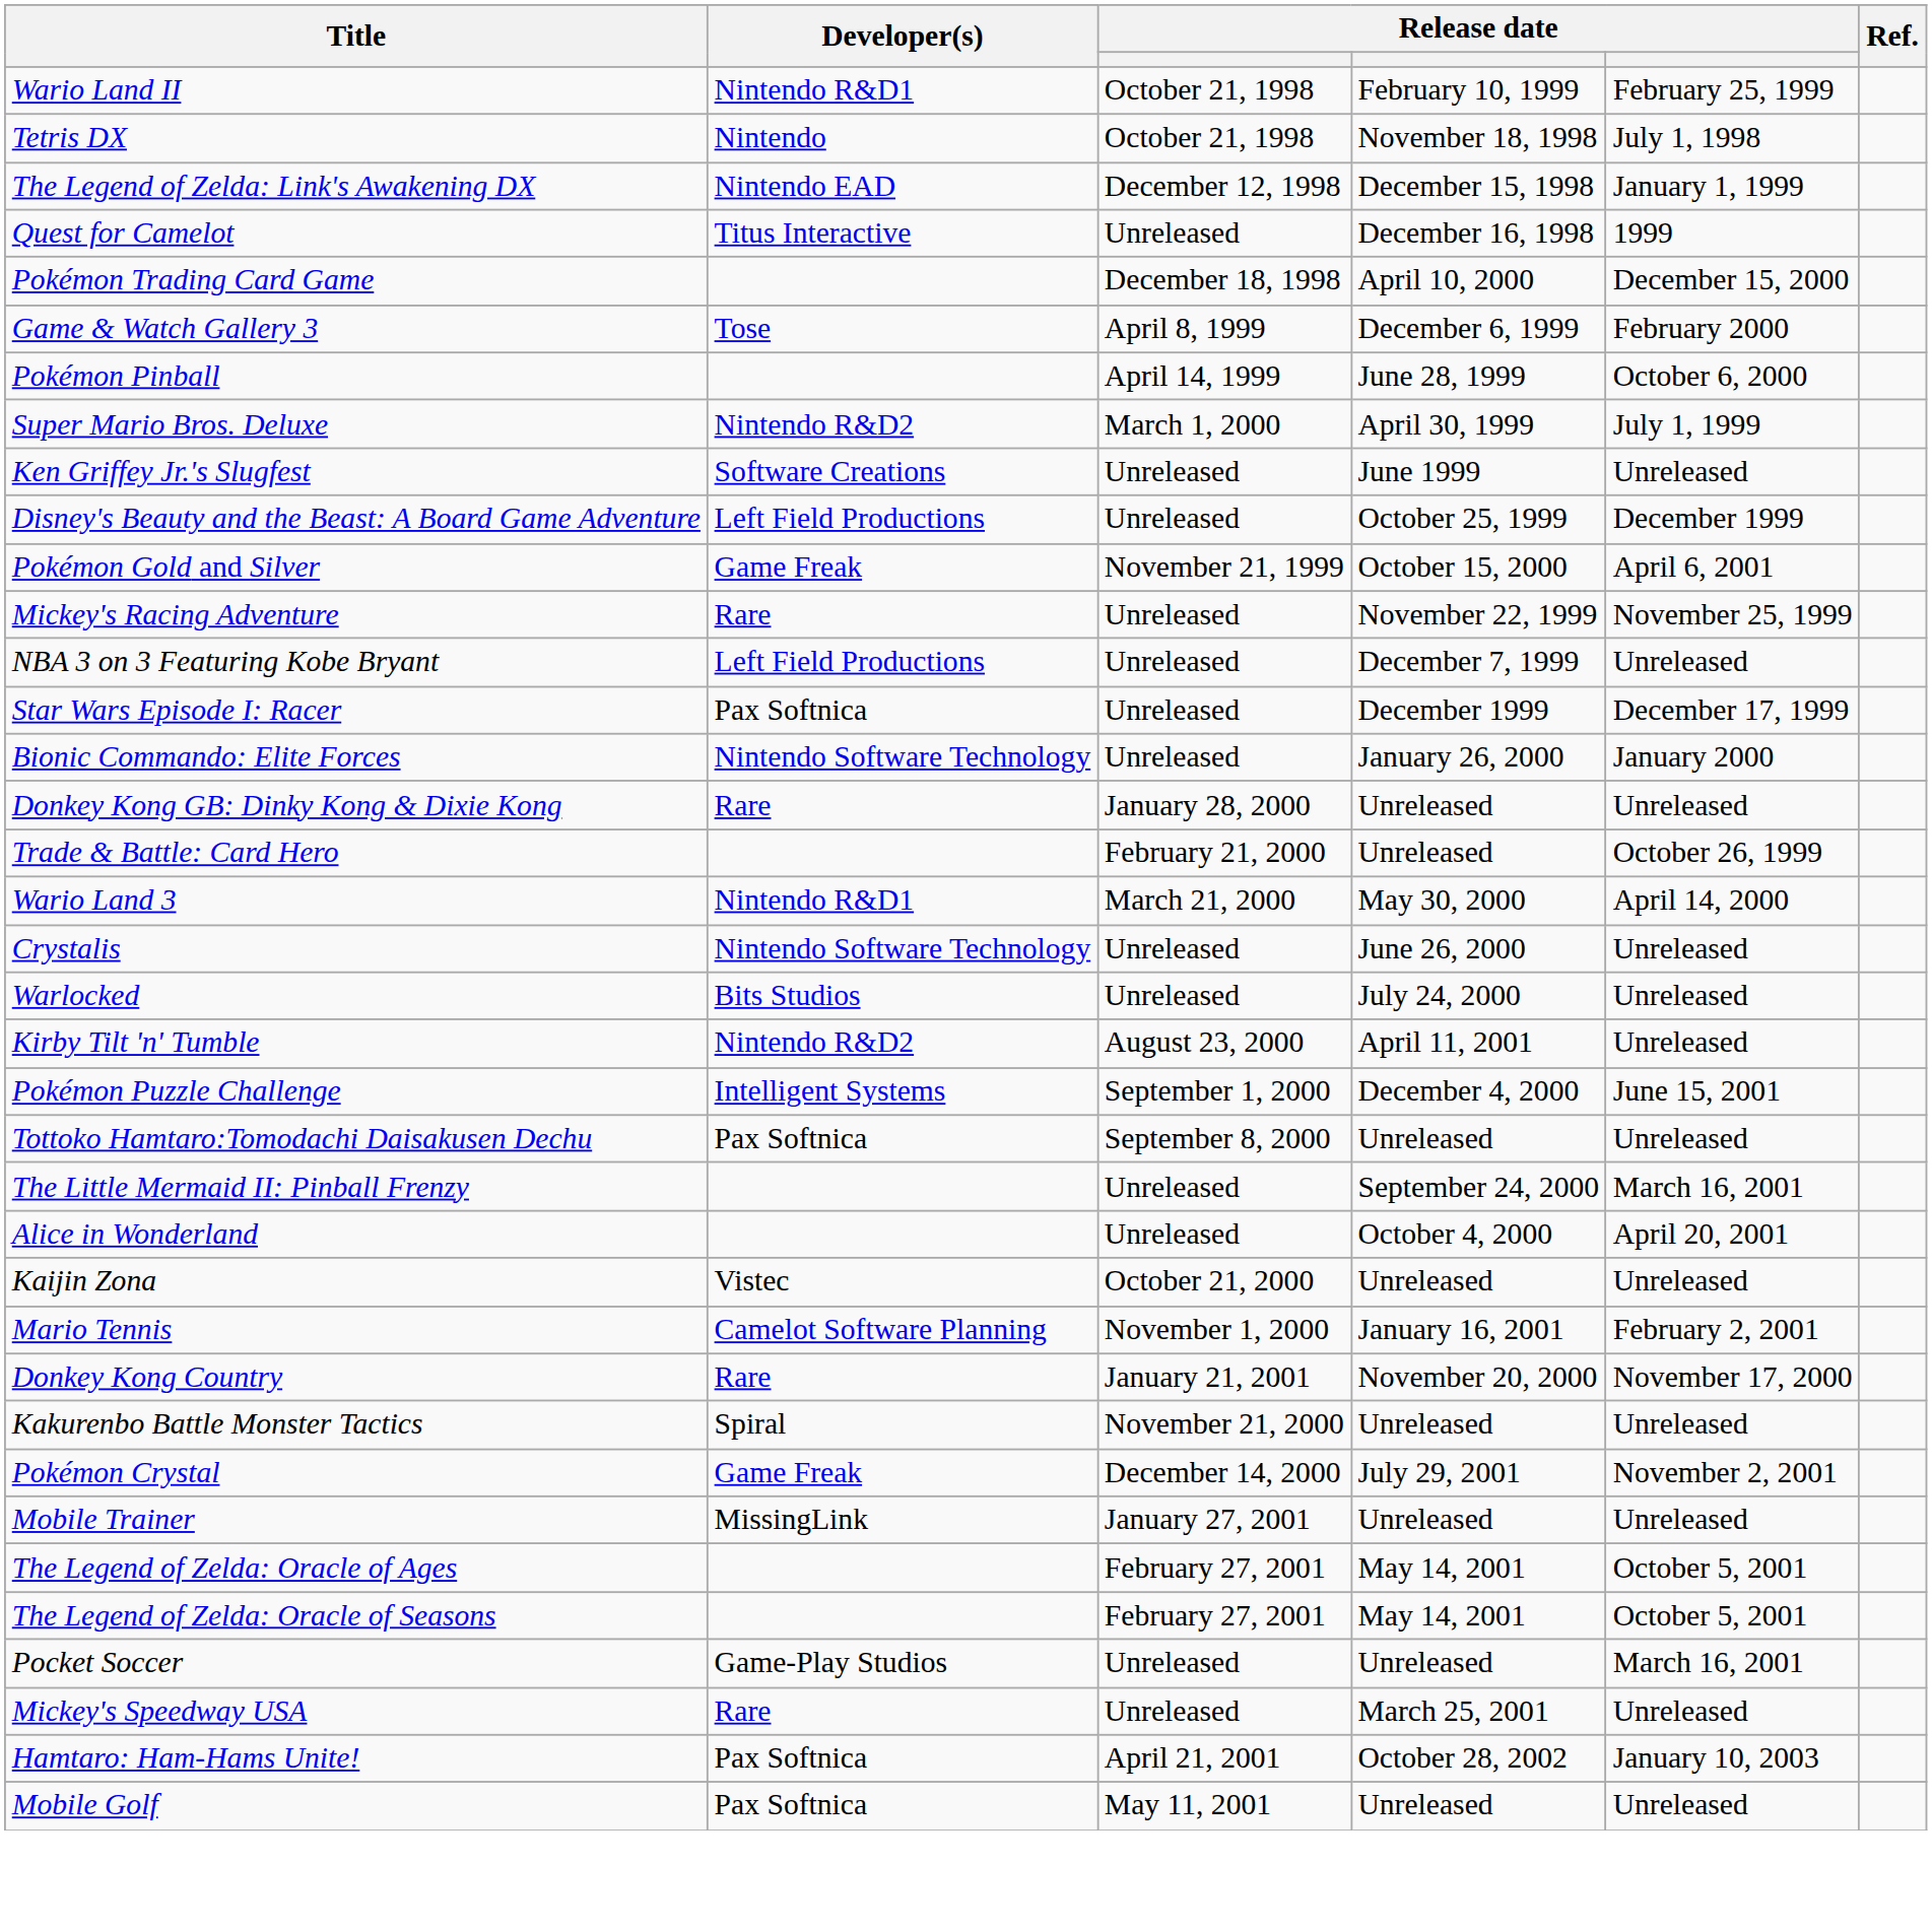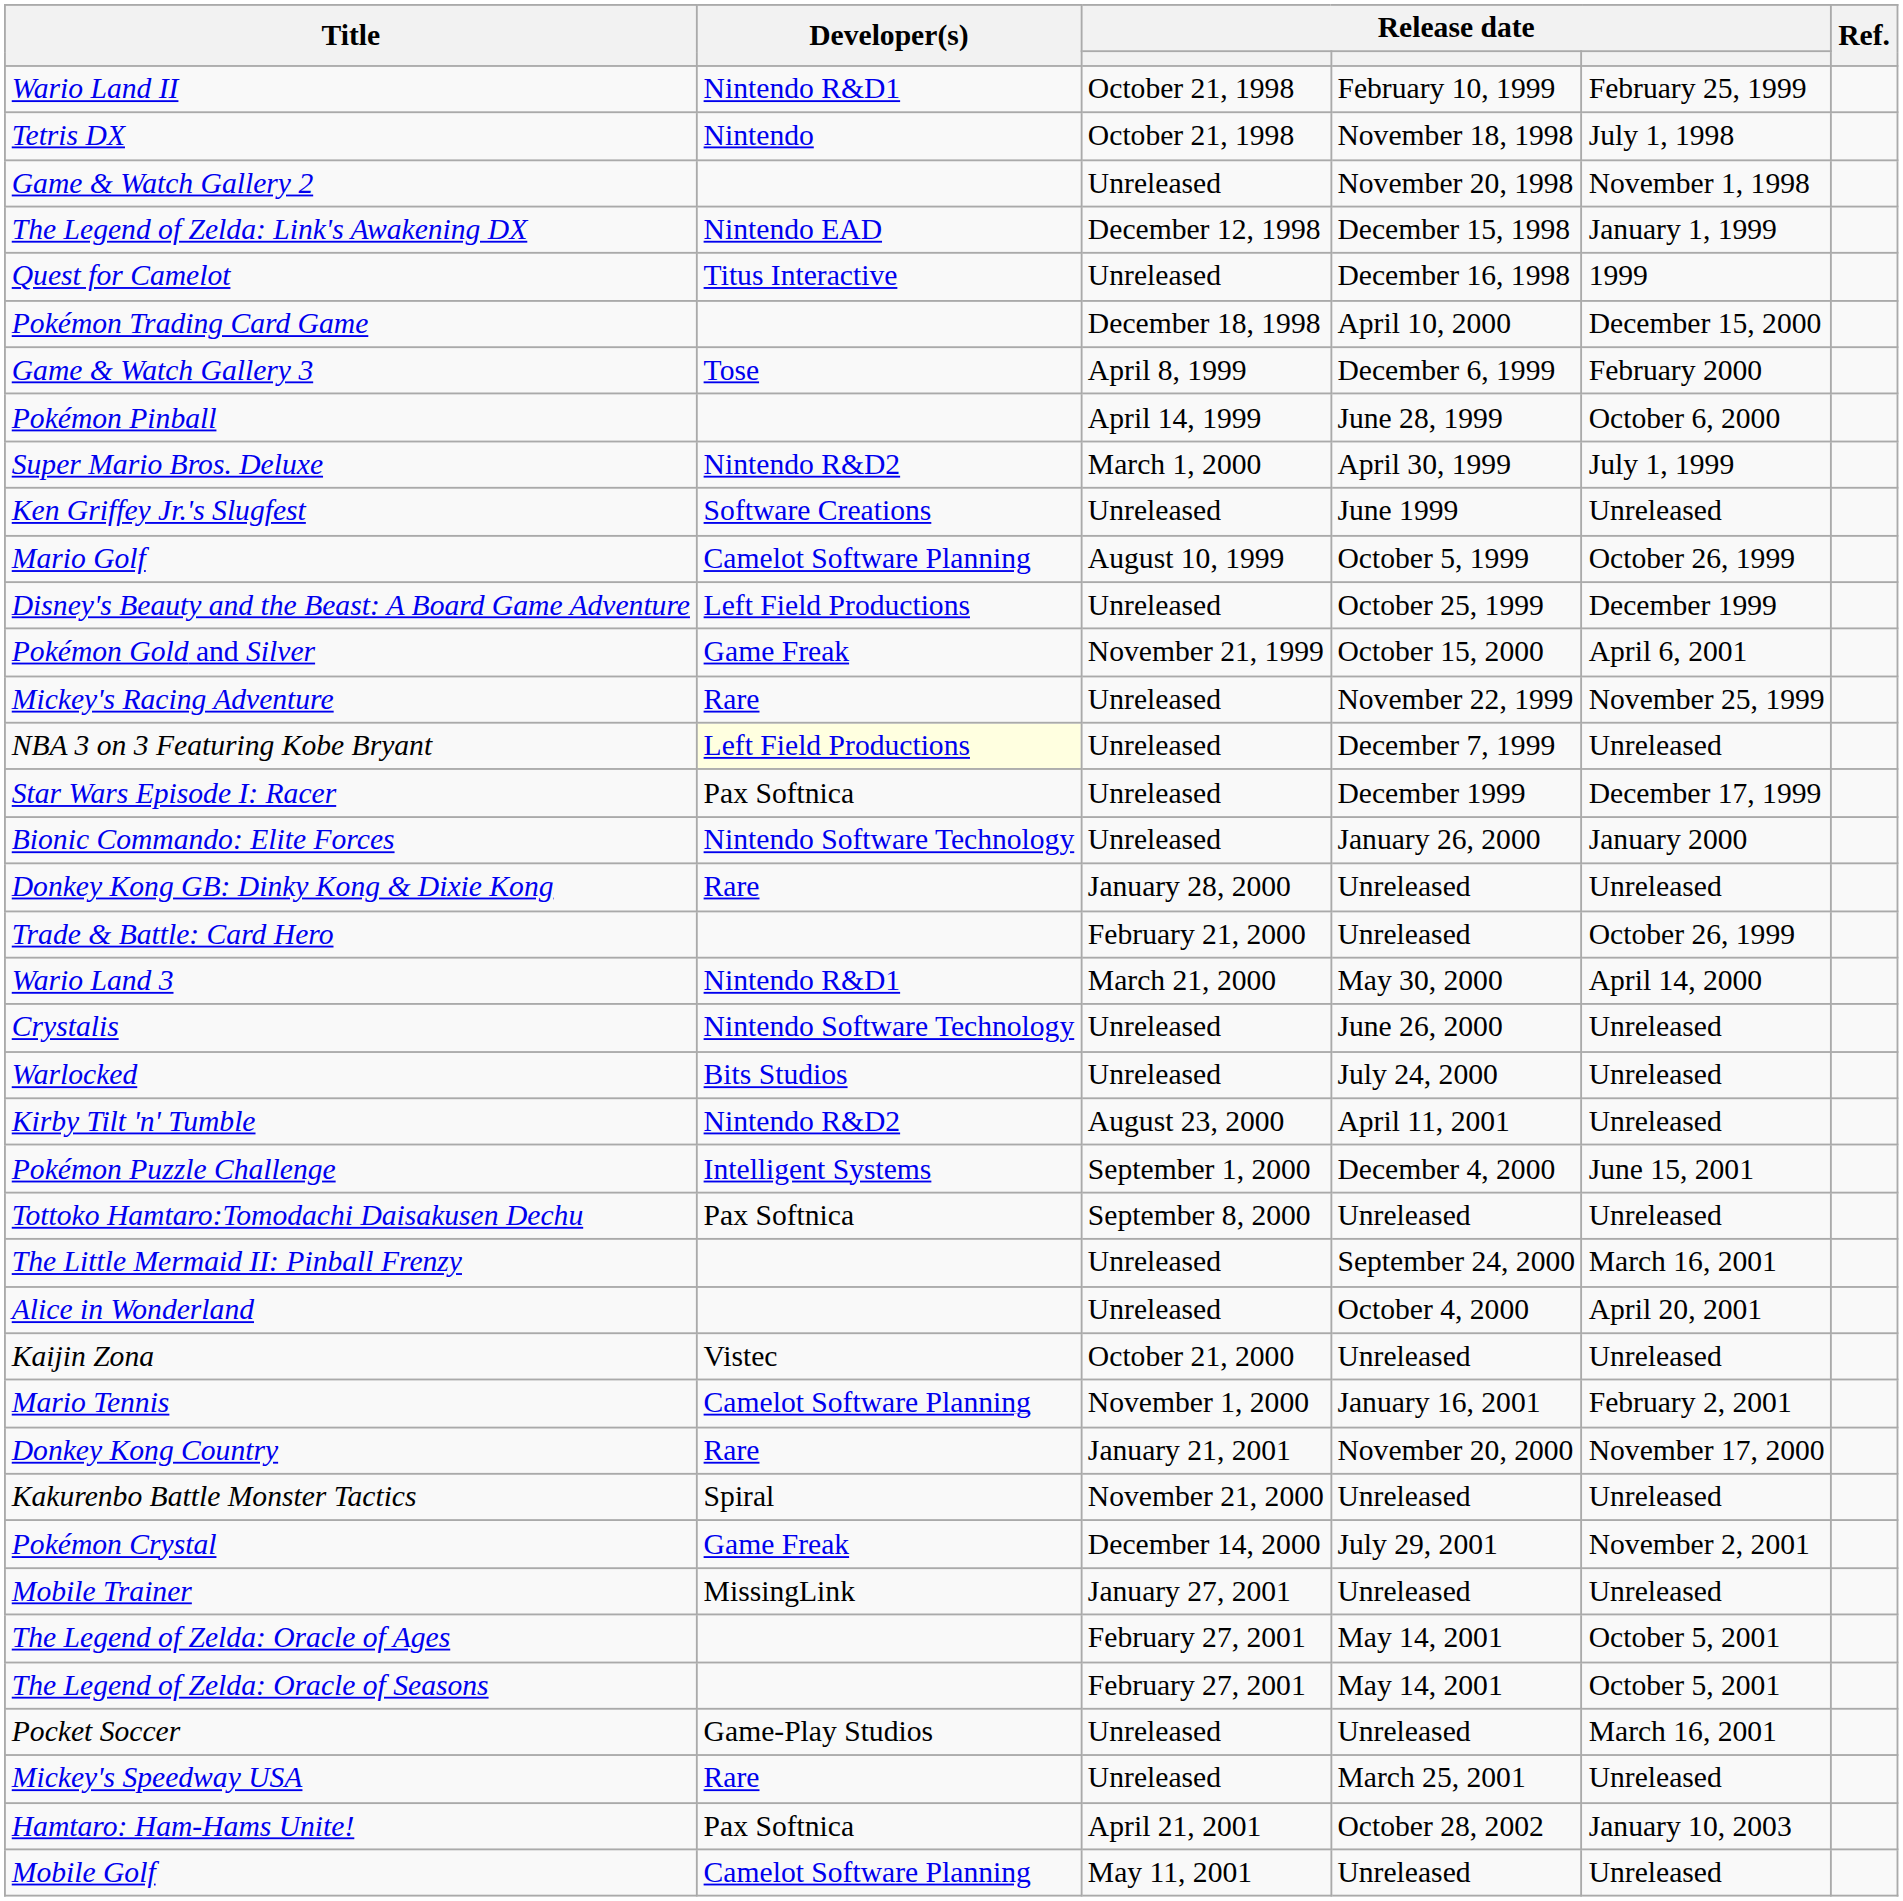+ row: Game & Watch Gallery 2 | Unreleased | November 20, 1998 | November 1, 1998
+ row: Mario Golf | Camelot Software Planning | August 10, 1999 | October 5, 1999 | October 26, 1999
NBA 3 on 3 Featuring Kobe Bryant | Developer(s): no background -> lightyellow background
Mobile Golf | Developer(s): Pax Softnica -> Camelot Software Planning
